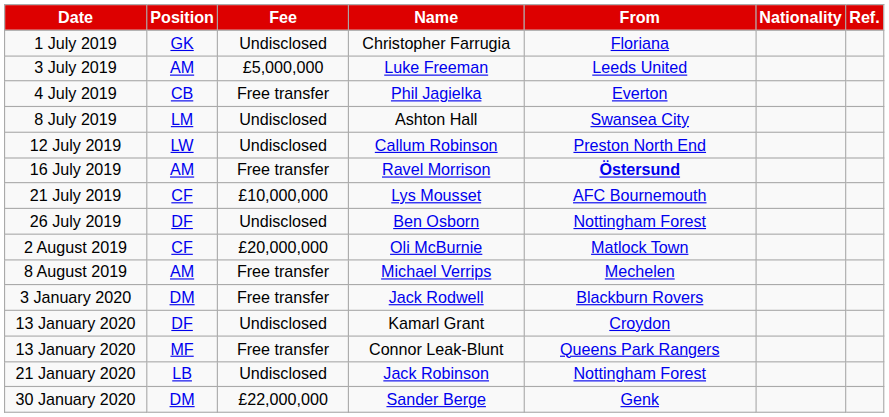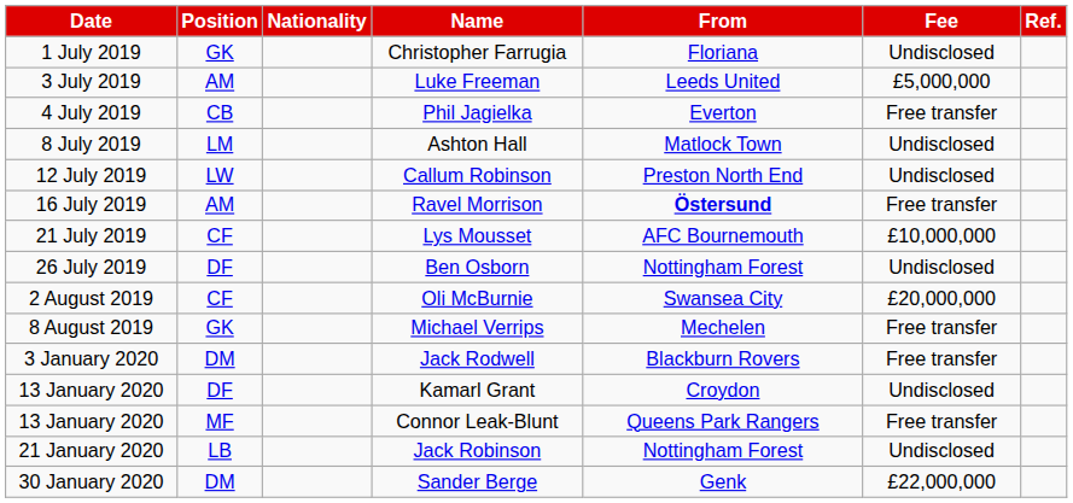columns swapped: Nationality <-> Fee
Ashton Hall | From: Swansea City -> Matlock Town
Oli McBurnie | From: Matlock Town -> Swansea City
Michael Verrips | Position: AM -> GK
